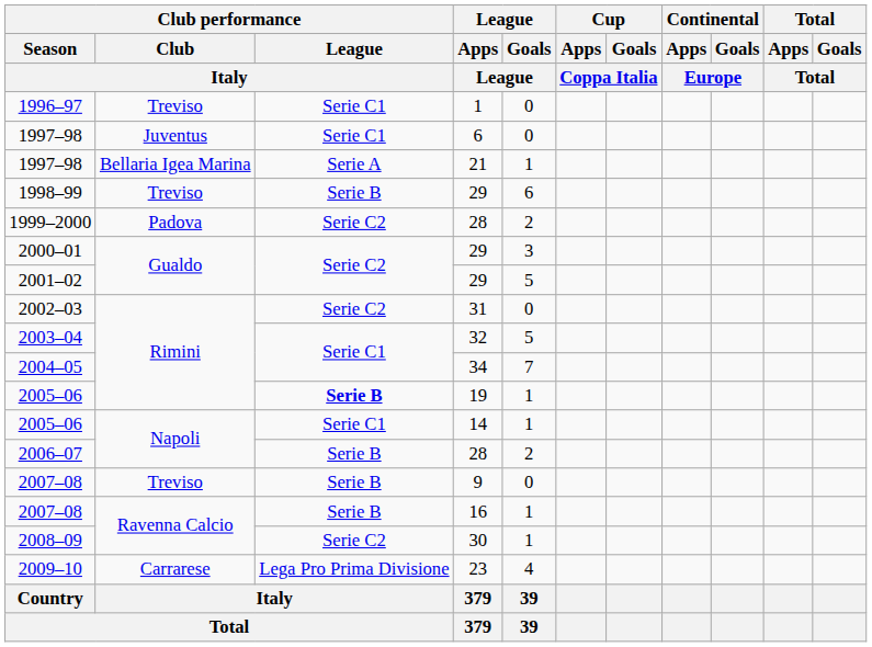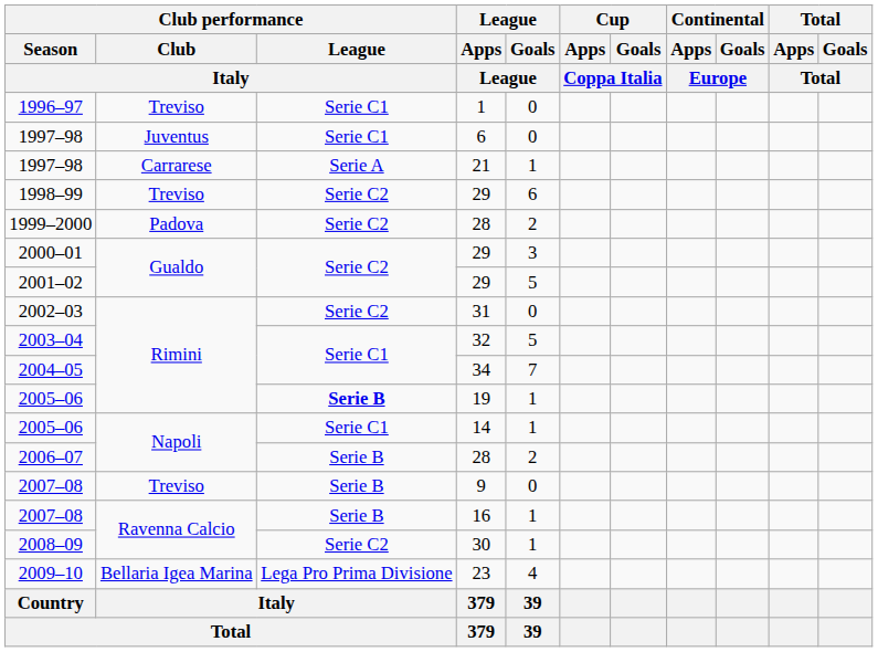1997–98 / 21 | Club performance / Club / Italy: Bellaria Igea Marina -> Carrarese
1998–99 | Club performance / League / Italy: Serie B -> Serie C2
2009–10 | Club performance / Club / Italy: Carrarese -> Bellaria Igea Marina
